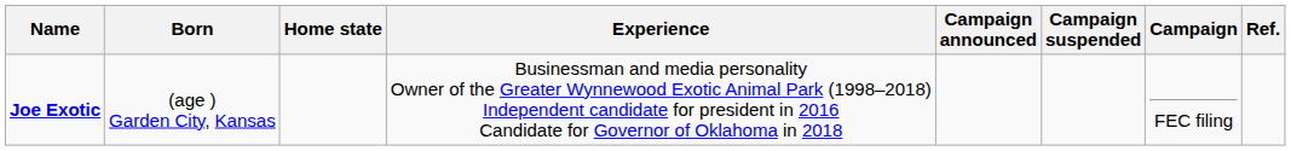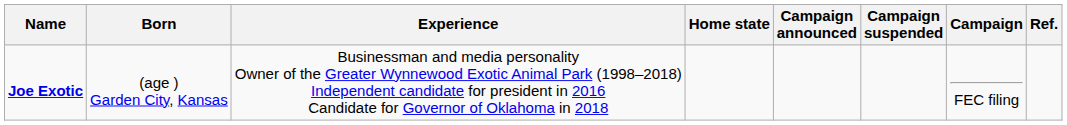columns swapped: Experience <-> Home state
